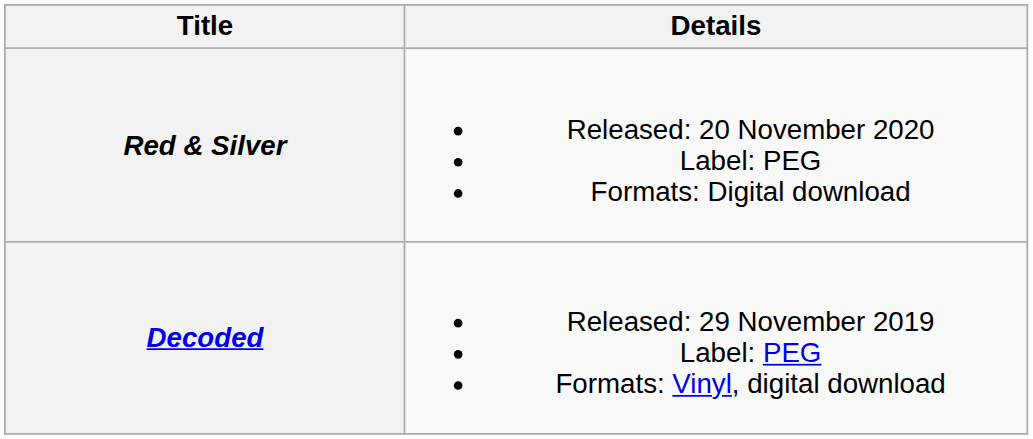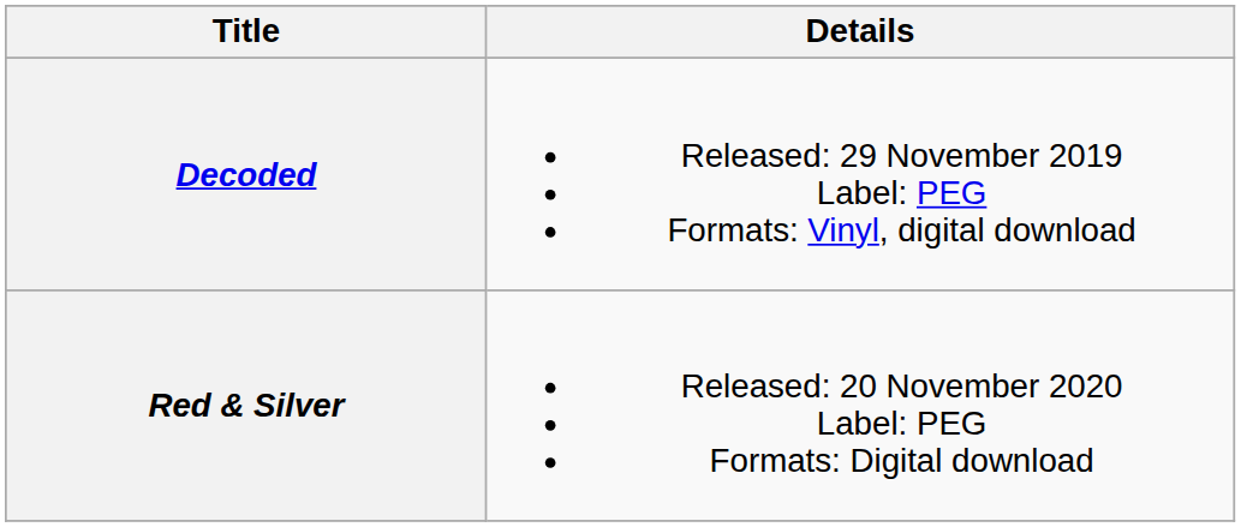rows swapped: Decoded <-> Red & Silver
